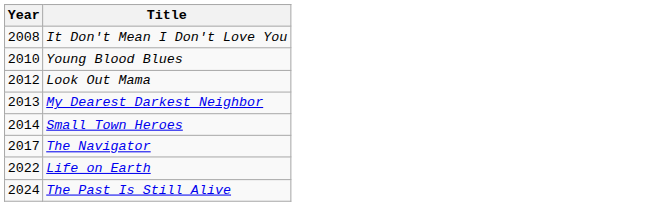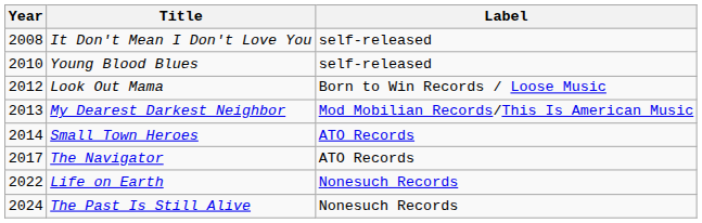+ column: Label | self-released | self-released | Born to Win Records / Loose Music | Mod Mobilian Records/This Is American Music | ATO Records | ATO Records | Nonesuch Records | Nonesuch Records
